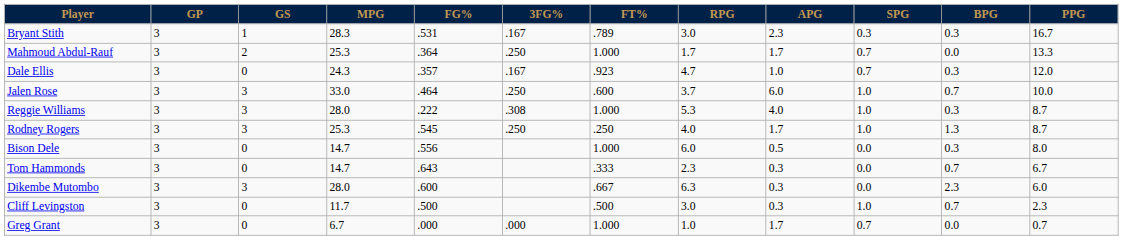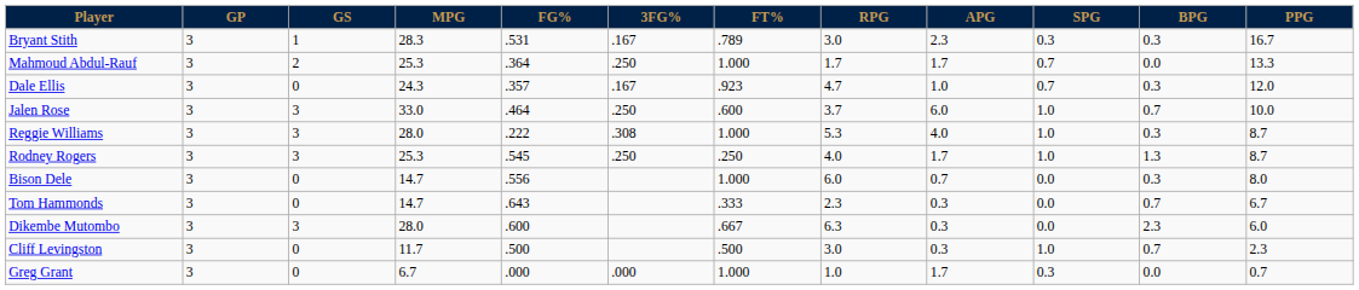Bison Dele | APG: 0.5 -> 0.7
Greg Grant | SPG: 0.7 -> 0.3
